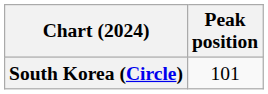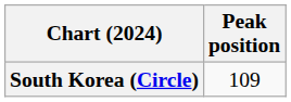South Korea (Circle) | Peak position: 101 -> 109
